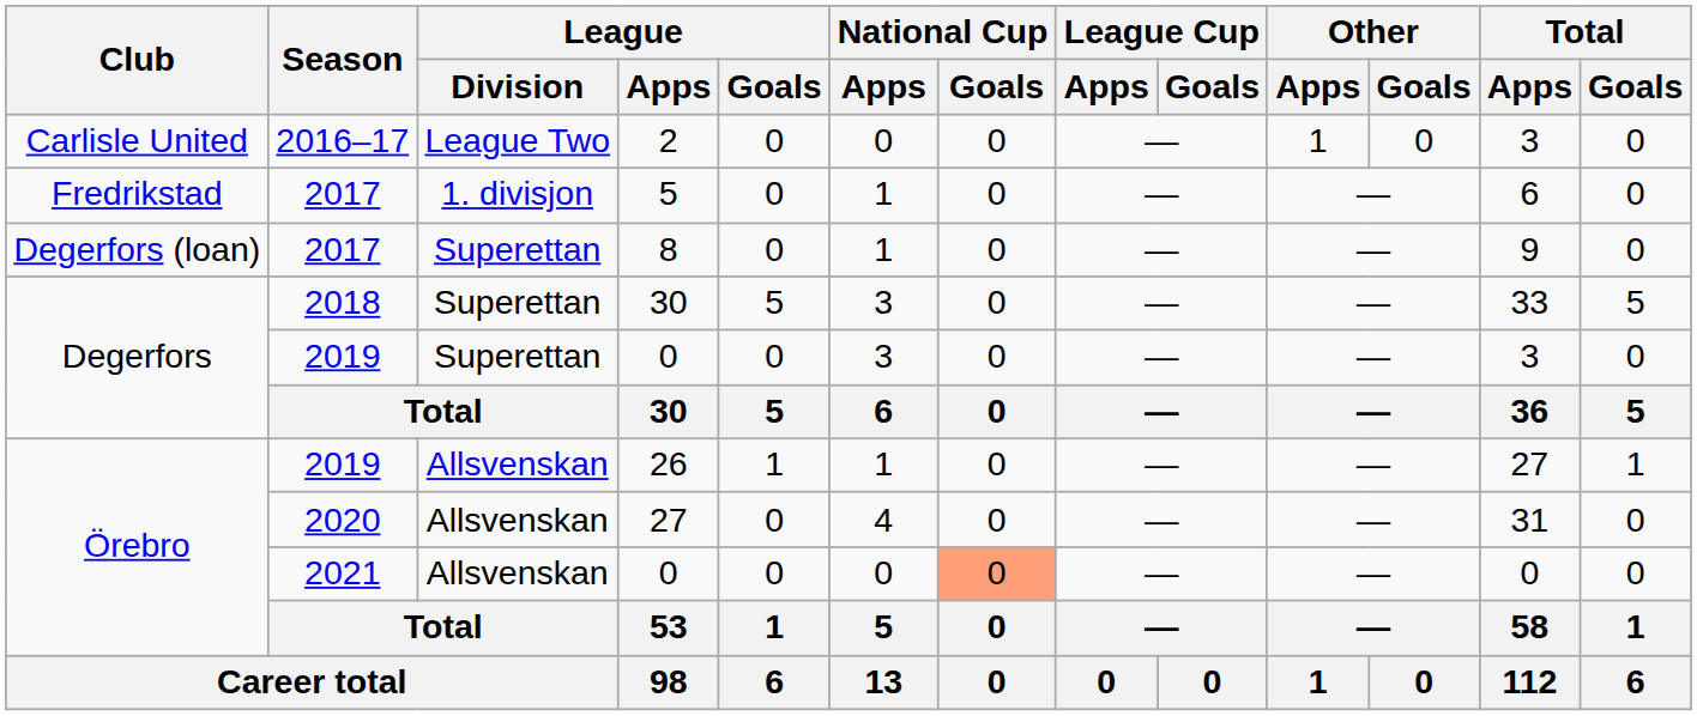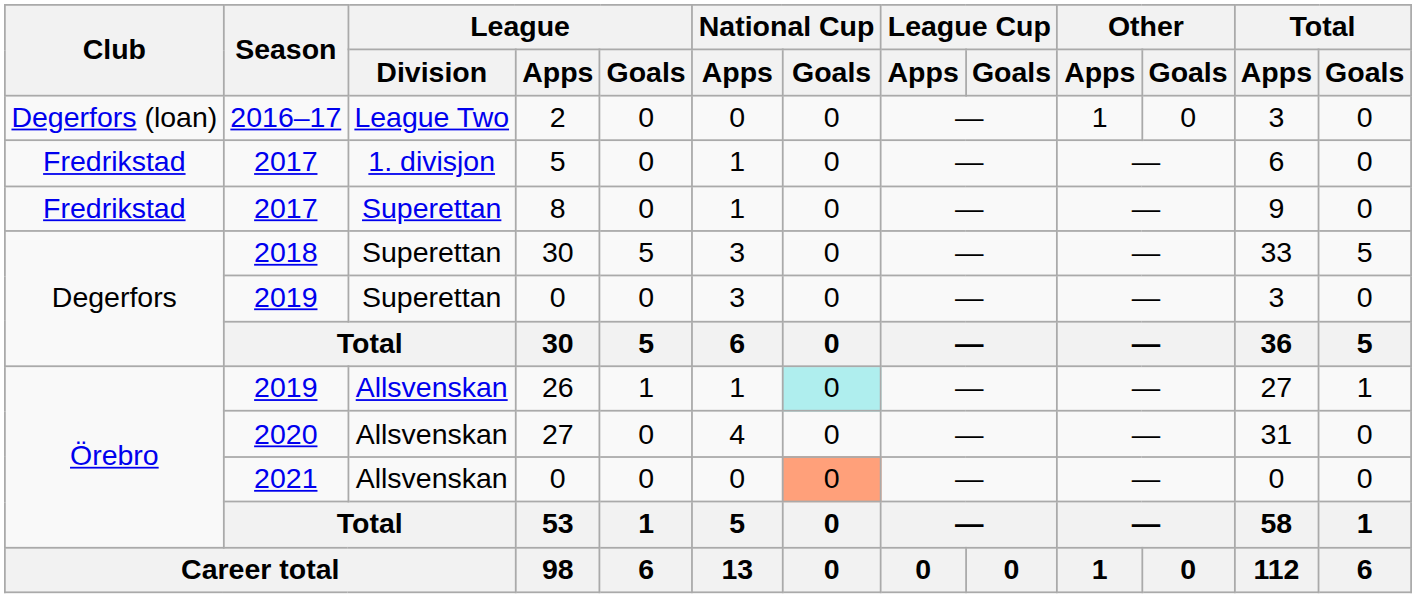2 | Club: Carlisle United -> Degerfors (loan)
8 | Club: Degerfors (loan) -> Fredrikstad
26 | National Cup / Goals: no background -> paleturquoise background
